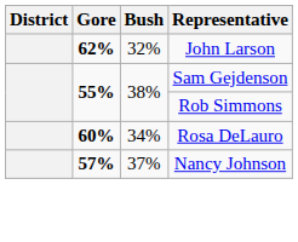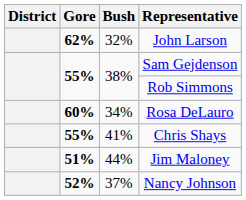+ row: 55% | 41% | Chris Shays
+ row: 51% | 44% | Jim Maloney
Nancy Johnson | Gore: 57% -> 52%
